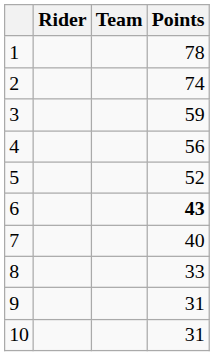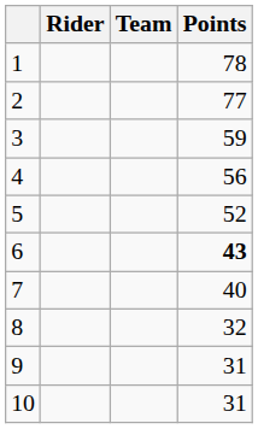2 | Points: 74 -> 77
8 | Points: 33 -> 32
